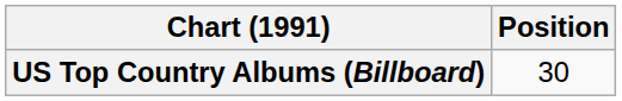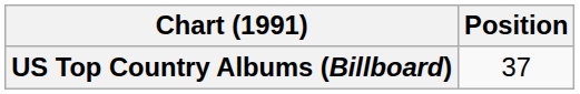US Top Country Albums (Billboard) | Position: 30 -> 37
